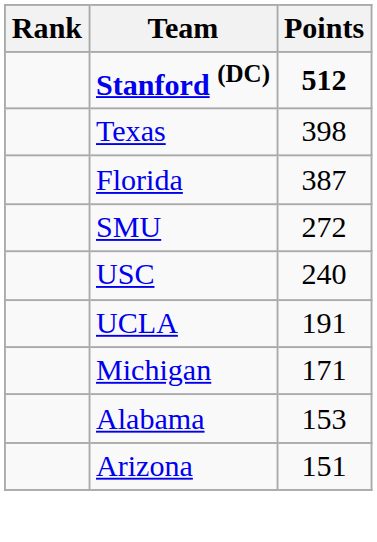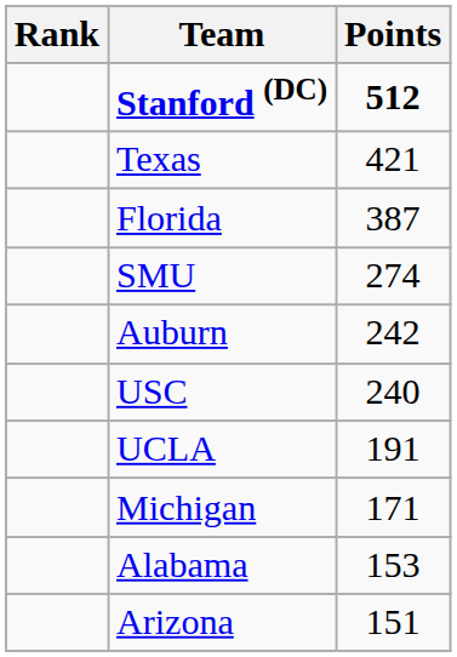Texas | Points: 398 -> 421
SMU | Points: 272 -> 274
+ row: Auburn | 242
